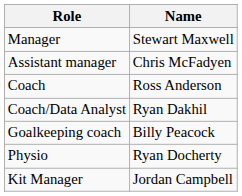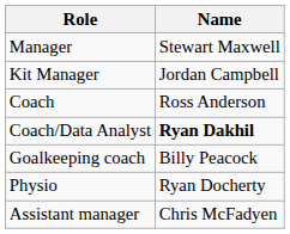rows swapped: Assistant manager <-> Kit Manager
Coach/Data Analyst | Name: normal -> bold
